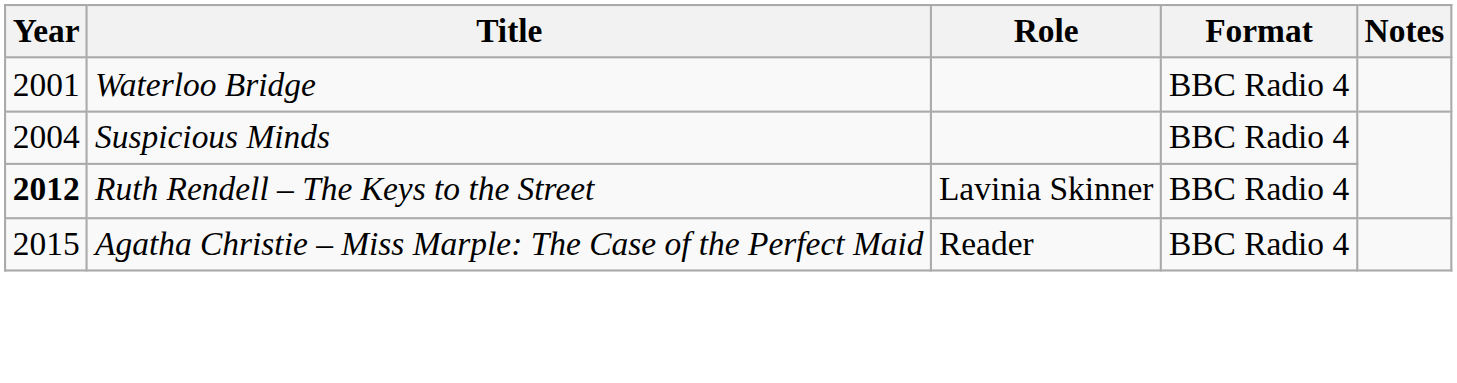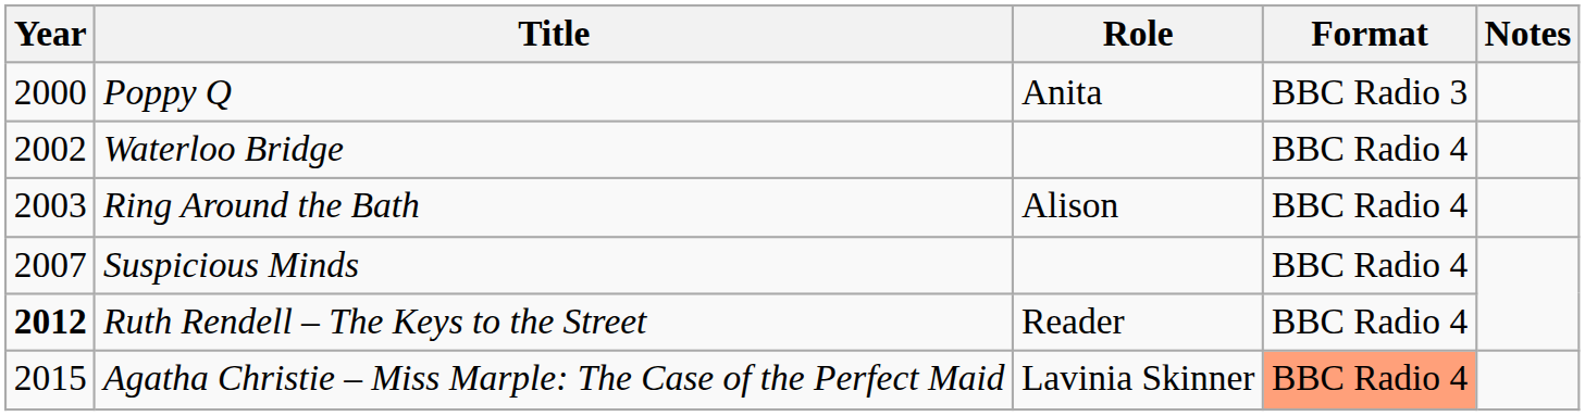+ row: 2000 | Poppy Q | Anita | BBC Radio 3
Waterloo Bridge | Year: 2001 -> 2002
+ row: 2003 | Ring Around the Bath | Alison | BBC Radio 4
Suspicious Minds | Year: 2004 -> 2007
Ruth Rendell – The Keys to the Street | Role: Lavinia Skinner -> Reader
Agatha Christie – Miss Marple: The Case of the Perfect Maid | Role: Reader -> Lavinia Skinner
Agatha Christie – Miss Marple: The Case of the Perfect Maid | Format: no background -> lightsalmon background
